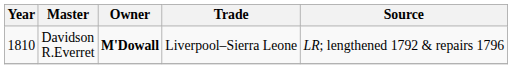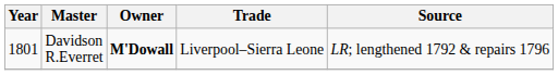Davidson R.Everret | Year: 1810 -> 1801
